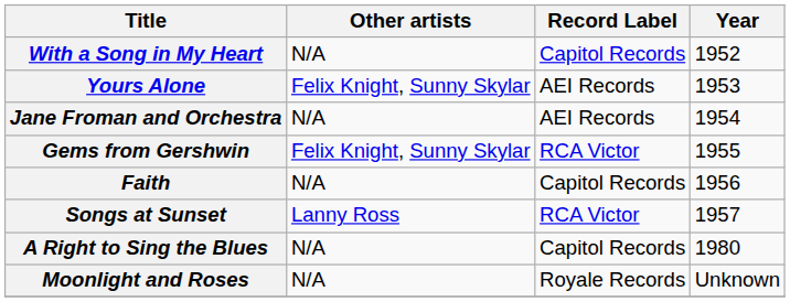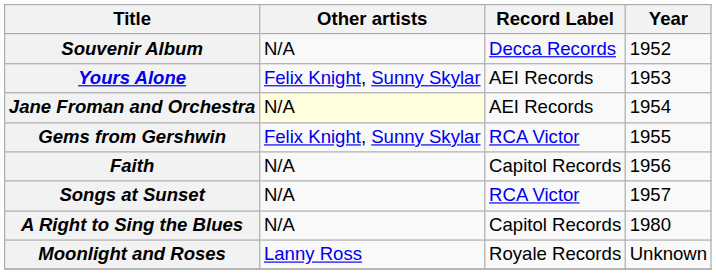- row: With a Song in My Heart | N/A | Capitol Records | 1952
+ row: Souvenir Album | N/A | Decca Records | 1952
Jane Froman and Orchestra | Other artists: no background -> lightyellow background
Songs at Sunset | Other artists: Lanny Ross -> N/A
Moonlight and Roses | Other artists: N/A -> Lanny Ross
